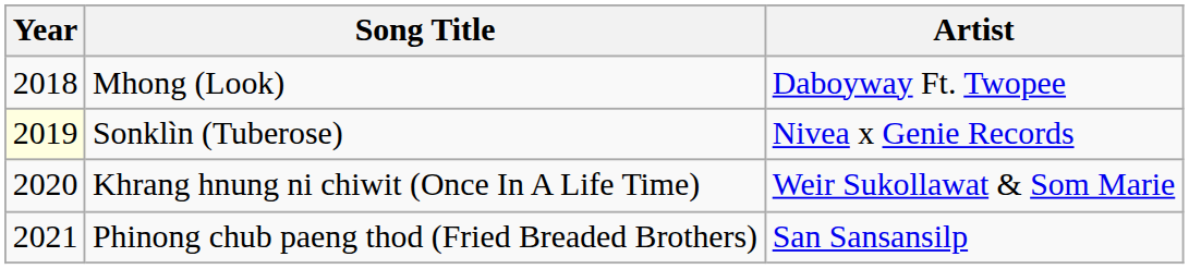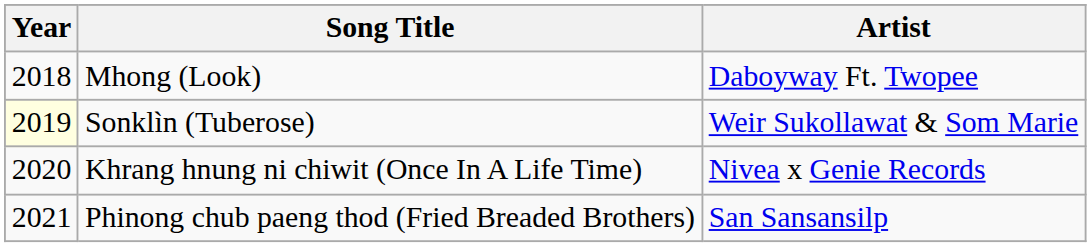Sonklìn (Tuberose) | Artist: Nivea x Genie Records -> Weir Sukollawat & Som Marie
Khrang hnung ni chiwit (Once In A Life Time) | Artist: Weir Sukollawat & Som Marie -> Nivea x Genie Records
